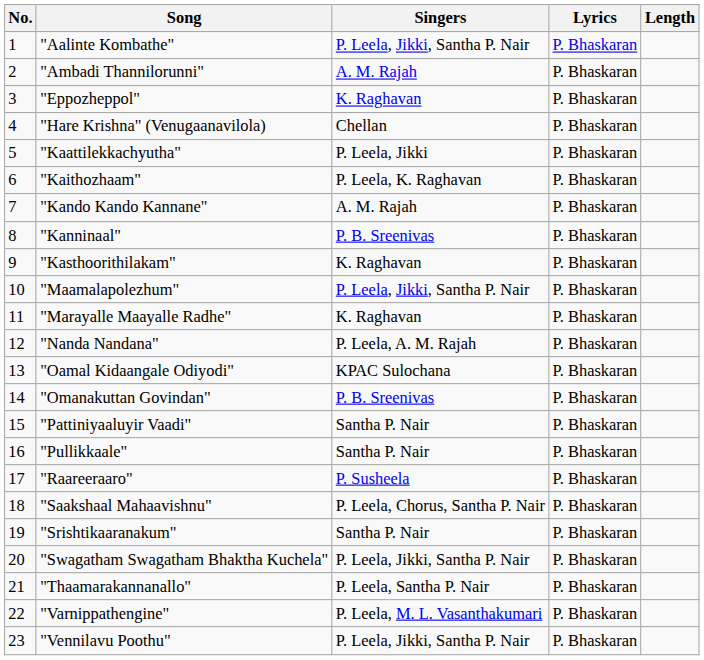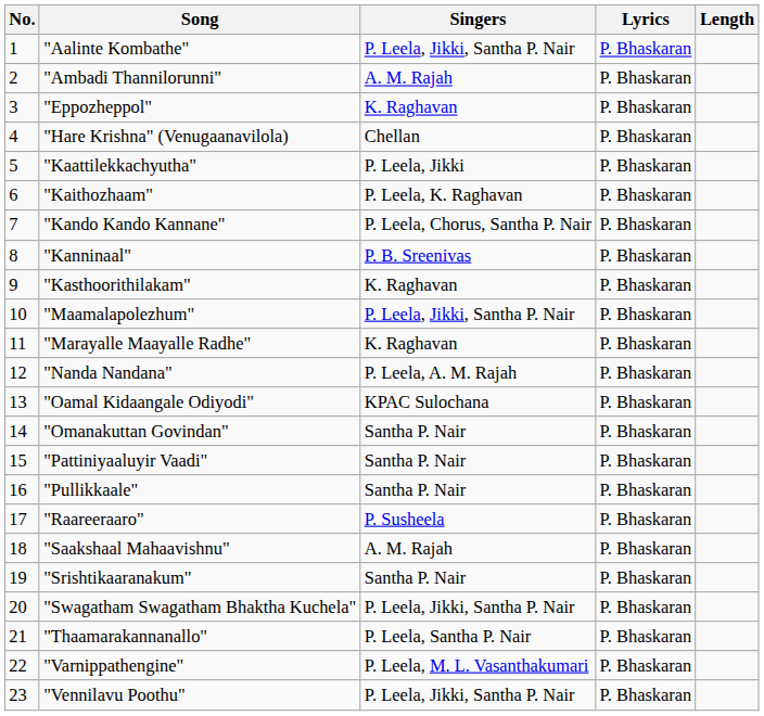"Kando Kando Kannane" | Singers: A. M. Rajah -> P. Leela, Chorus, Santha P. Nair
"Omanakuttan Govindan" | Singers: P. B. Sreenivas -> Santha P. Nair
"Saakshaal Mahaavishnu" | Singers: P. Leela, Chorus, Santha P. Nair -> A. M. Rajah
